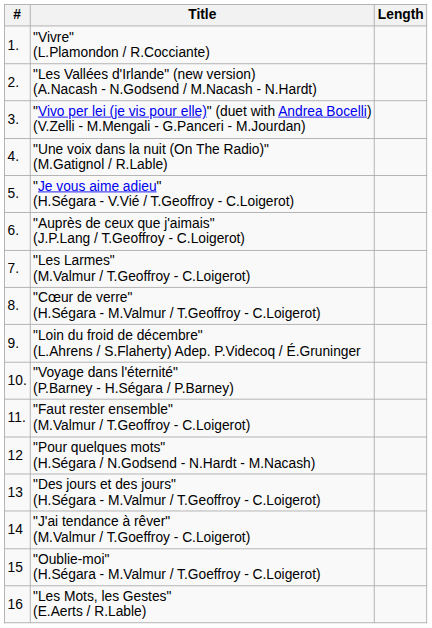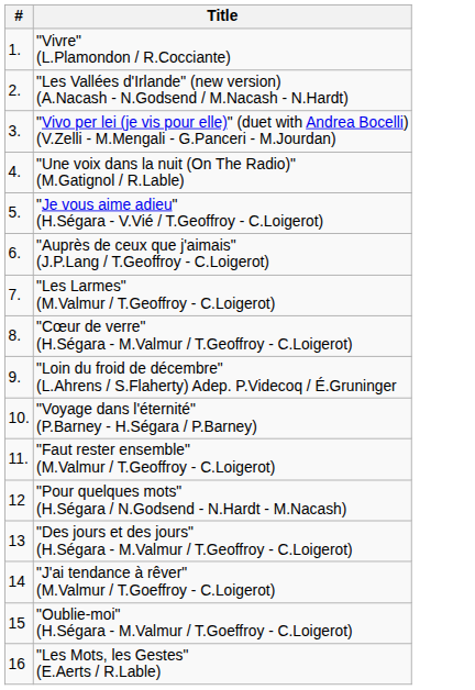- column: Length
